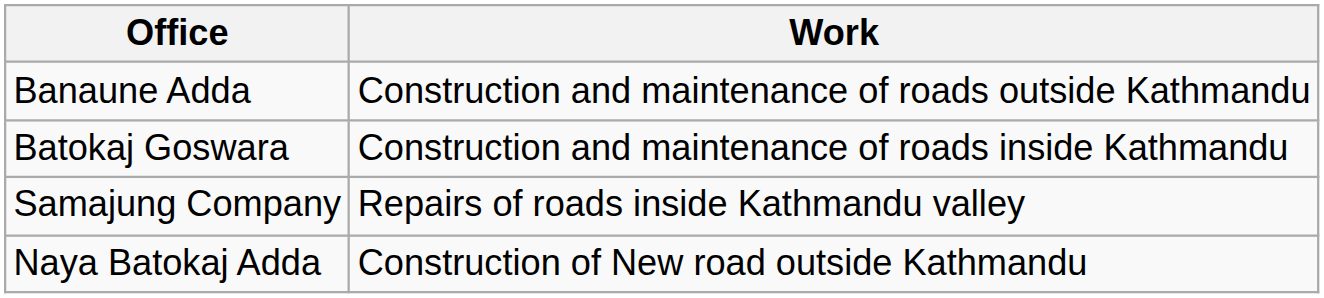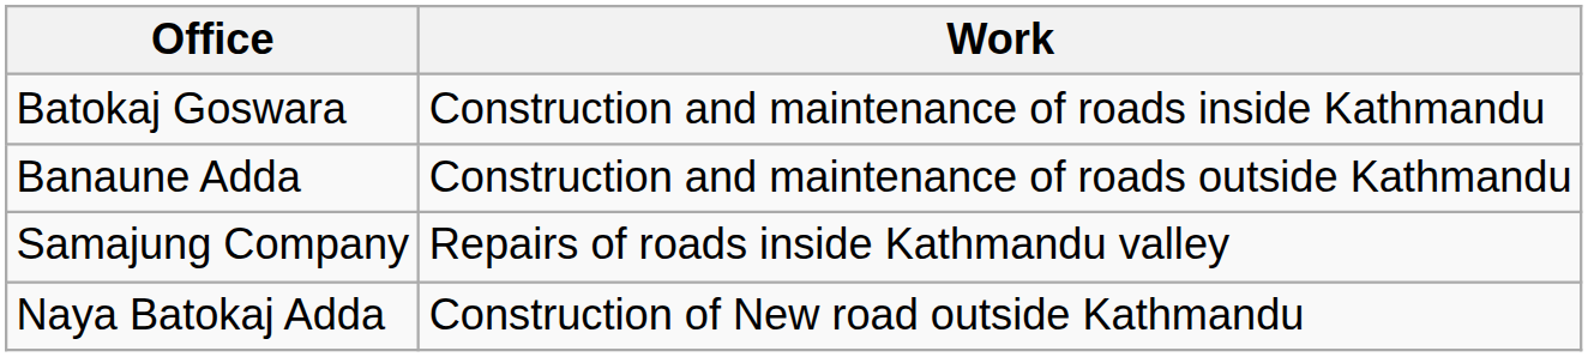rows swapped: Batokaj Goswara <-> Banaune Adda
